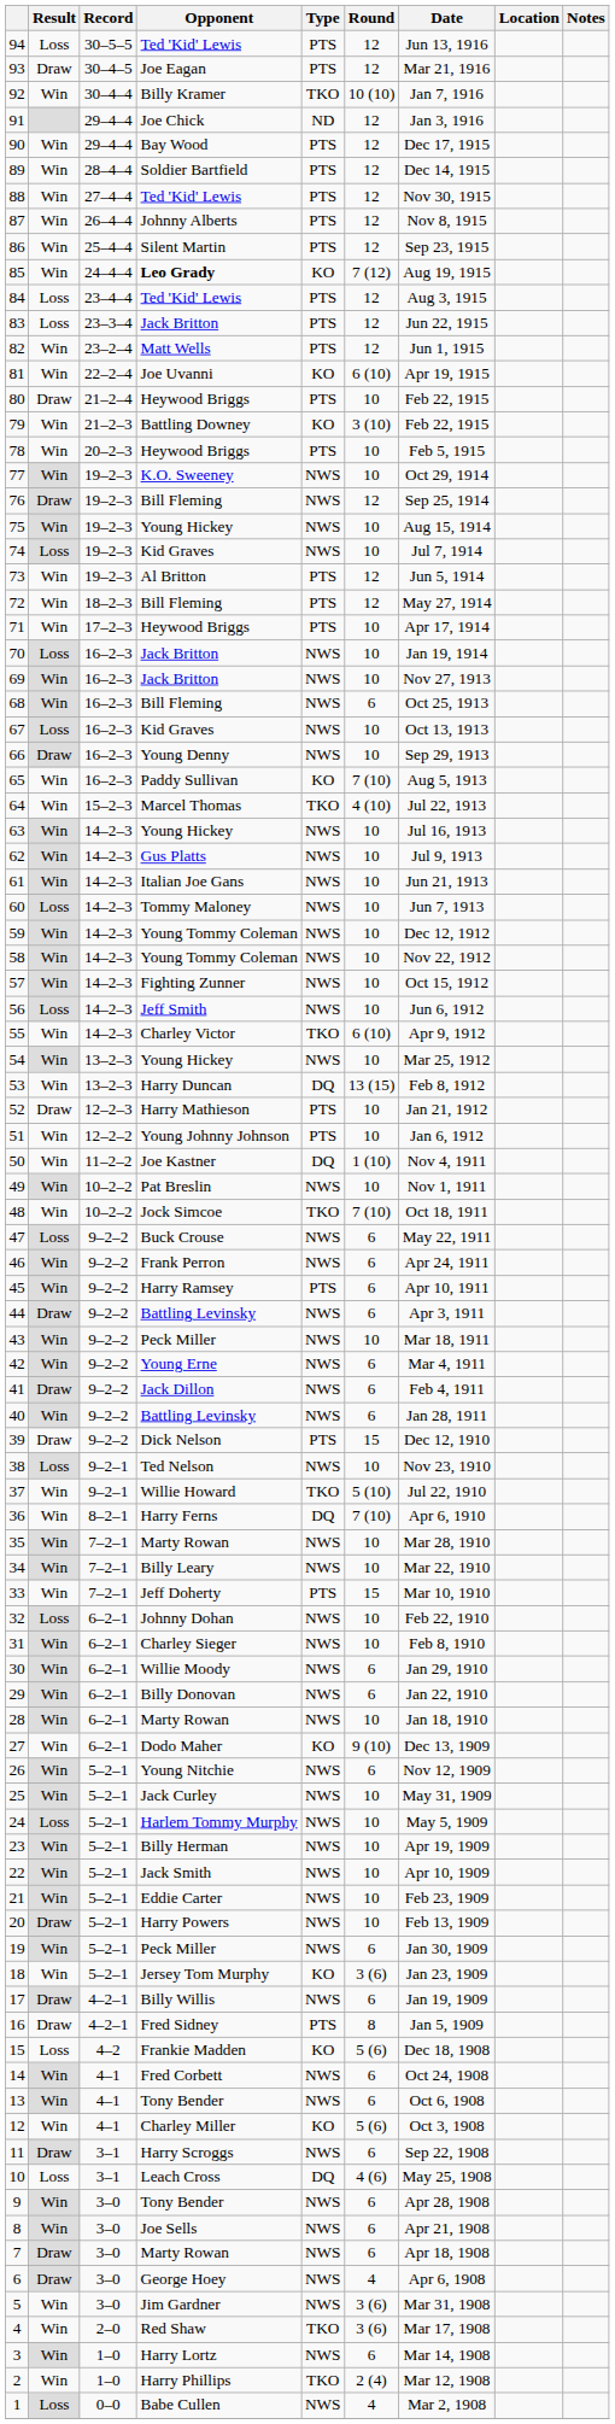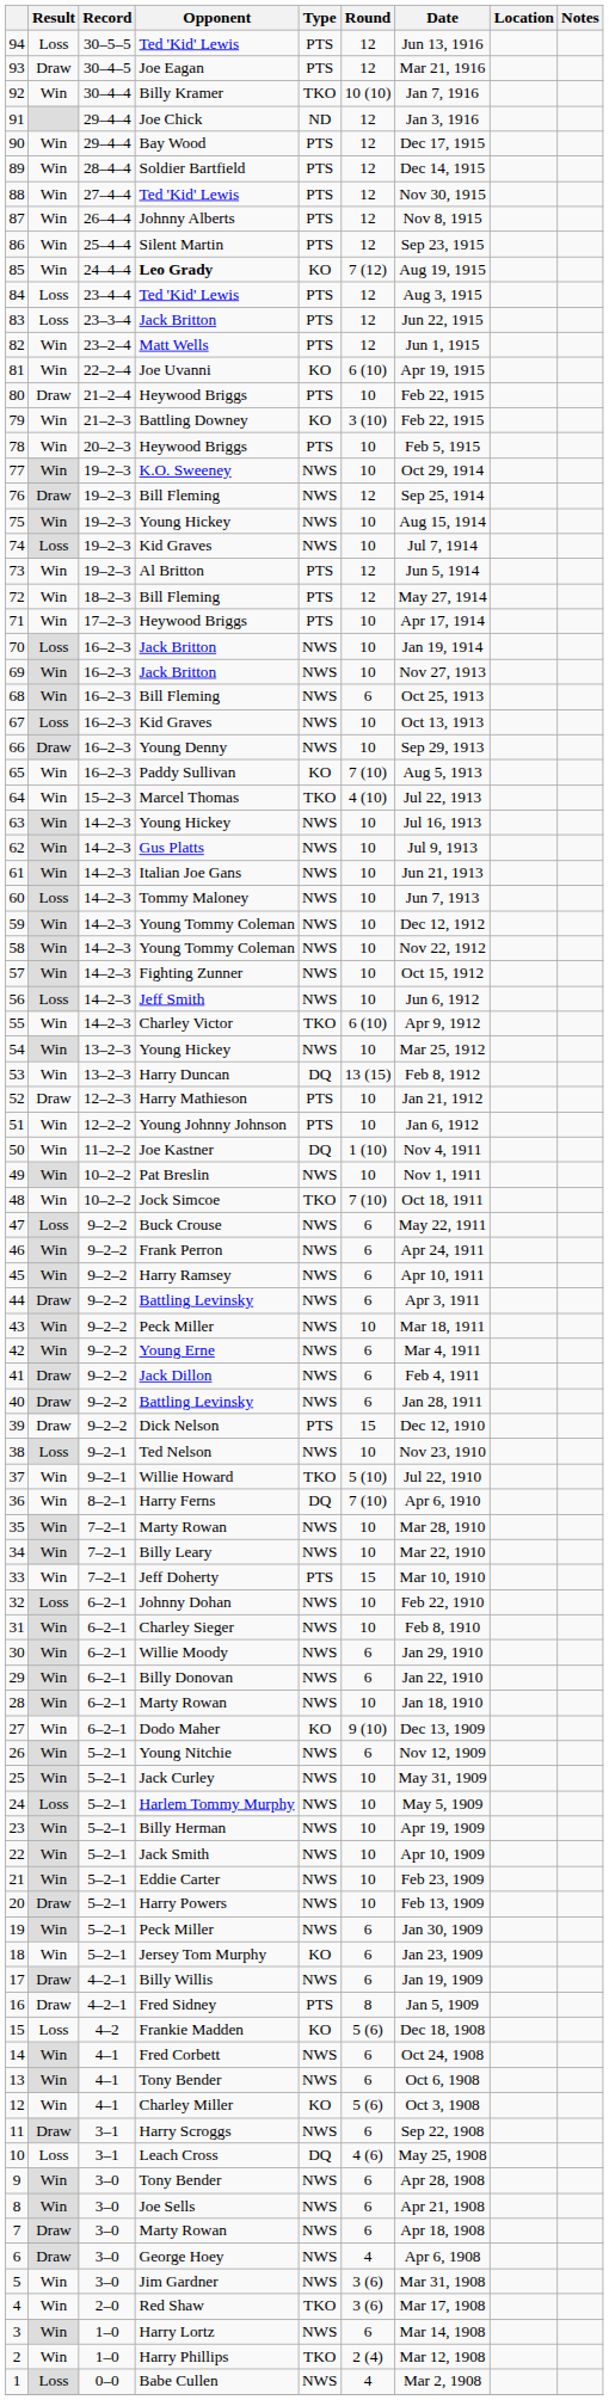45 | Type: PTS -> NWS
40 | Result: Win -> Draw
18 | Round: 3 (6) -> 6
